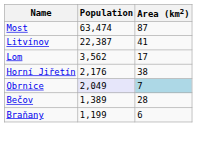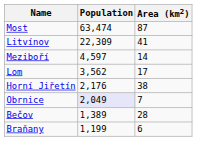Litvínov | Population: 22,387 -> 22,309
+ row: Meziboří | 4,597 | 14
Obrnice | Area (km2): lightblue background -> no background
